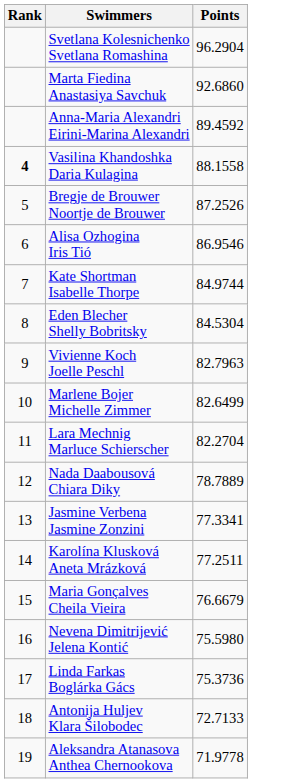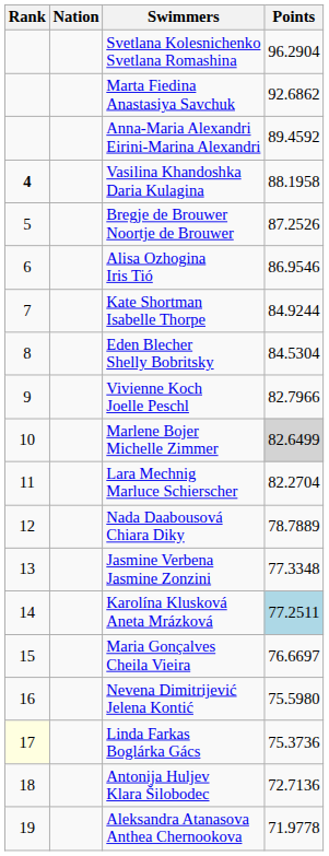+ column: Nation
Marta Fiedina Anastasiya Savchuk | Points: 92.6860 -> 92.6862
Vasilina Khandoshka Daria Kulagina | Points: 88.1558 -> 88.1958
Kate Shortman Isabelle Thorpe | Points: 84.9744 -> 84.9244
Vivienne Koch Joelle Peschl | Points: 82.7963 -> 82.7966
Marlene Bojer Michelle Zimmer | Points: no background -> lightgrey background
Jasmine Verbena Jasmine Zonzini | Points: 77.3341 -> 77.3348
Karolína Klusková Aneta Mrázková | Points: no background -> lightblue background
Maria Gonçalves Cheila Vieira | Points: 76.6679 -> 76.6697
Linda Farkas Boglárka Gács | Rank: no background -> lightyellow background
Antonija Huljev Klara Šilobodec | Points: 72.7133 -> 72.7136
